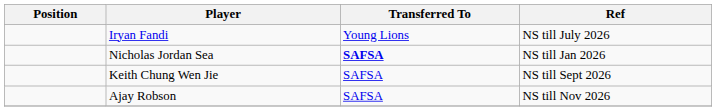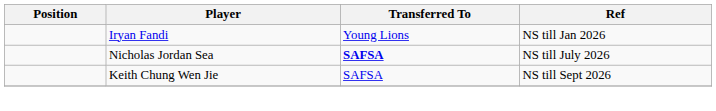Iryan Fandi | Ref: NS till July 2026 -> NS till Jan 2026
Nicholas Jordan Sea | Ref: NS till Jan 2026 -> NS till July 2026
- row: Ajay Robson | SAFSA | NS till Nov 2026
